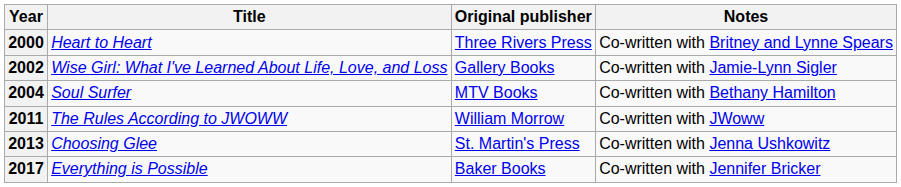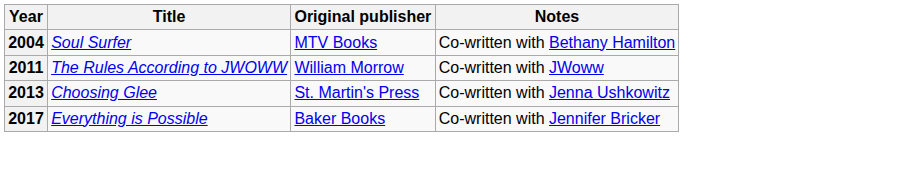- row: 2000 | Heart to Heart | Three Rivers Press | Co-written with Britney and Lynne Spears
- row: 2002 | Wise Girl: What I've Learned About Life, Love, and Loss | Gallery Books | Co-written with Jamie-Lynn Sigler
